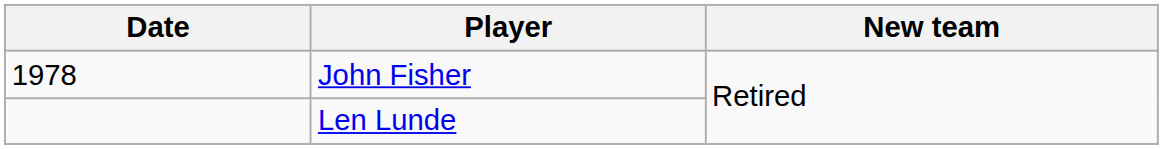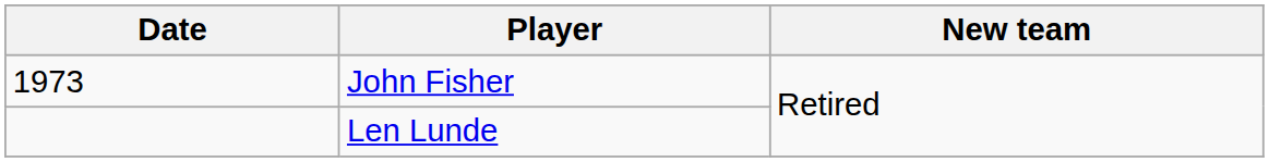John Fisher | Date: 1978 -> 1973
